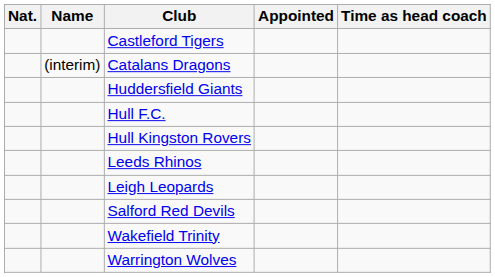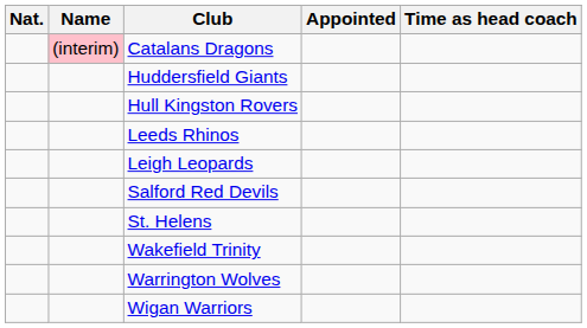- row: Castleford Tigers
Catalans Dragons | Name: no background -> pink background
- row: Hull F.C.
+ row: St. Helens
+ row: Wigan Warriors
